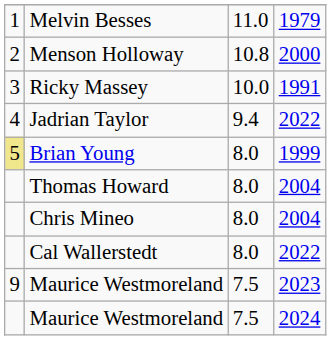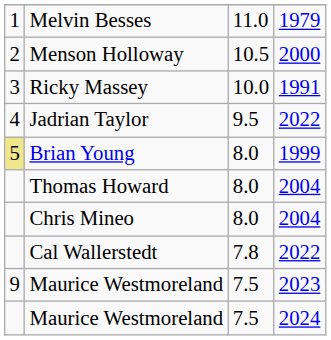Menson Holloway | column 3: 10.8 -> 10.5
Jadrian Taylor | column 3: 9.4 -> 9.5
Cal Wallerstedt | column 3: 8.0 -> 7.8
